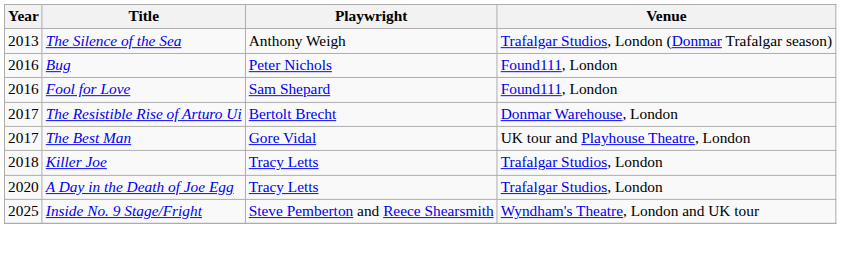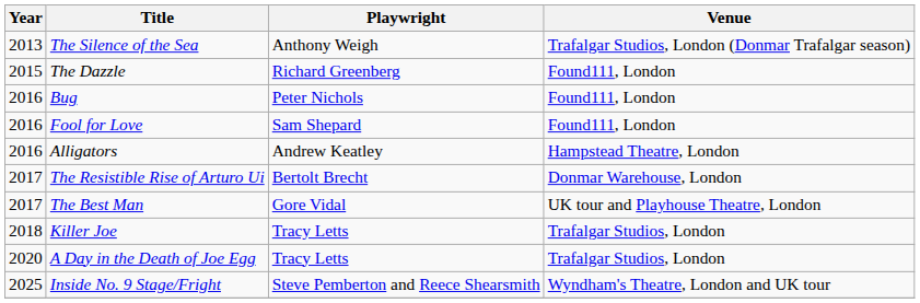+ row: 2015 | The Dazzle | Richard Greenberg | Found111, London
+ row: 2016 | Alligators | Andrew Keatley | Hampstead Theatre, London
